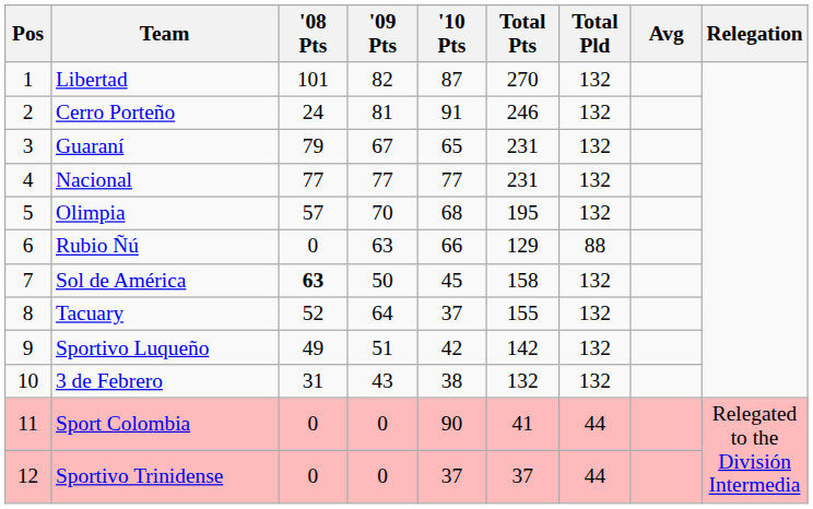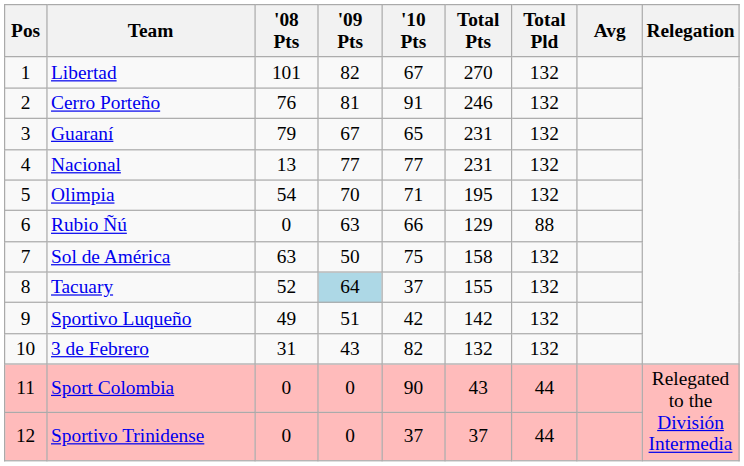Libertad | '10 Pts: 87 -> 67
Cerro Porteño | '08 Pts: 24 -> 76
Nacional | '08 Pts: 77 -> 13
Olimpia | '08 Pts: 57 -> 54
Olimpia | '10 Pts: 68 -> 71
Sol de América | '08 Pts: bold -> normal
Sol de América | '10 Pts: 45 -> 75
Tacuary | '09 Pts: no background -> lightblue background
3 de Febrero | '10 Pts: 38 -> 82
Sport Colombia | Total Pts: 41 -> 43
